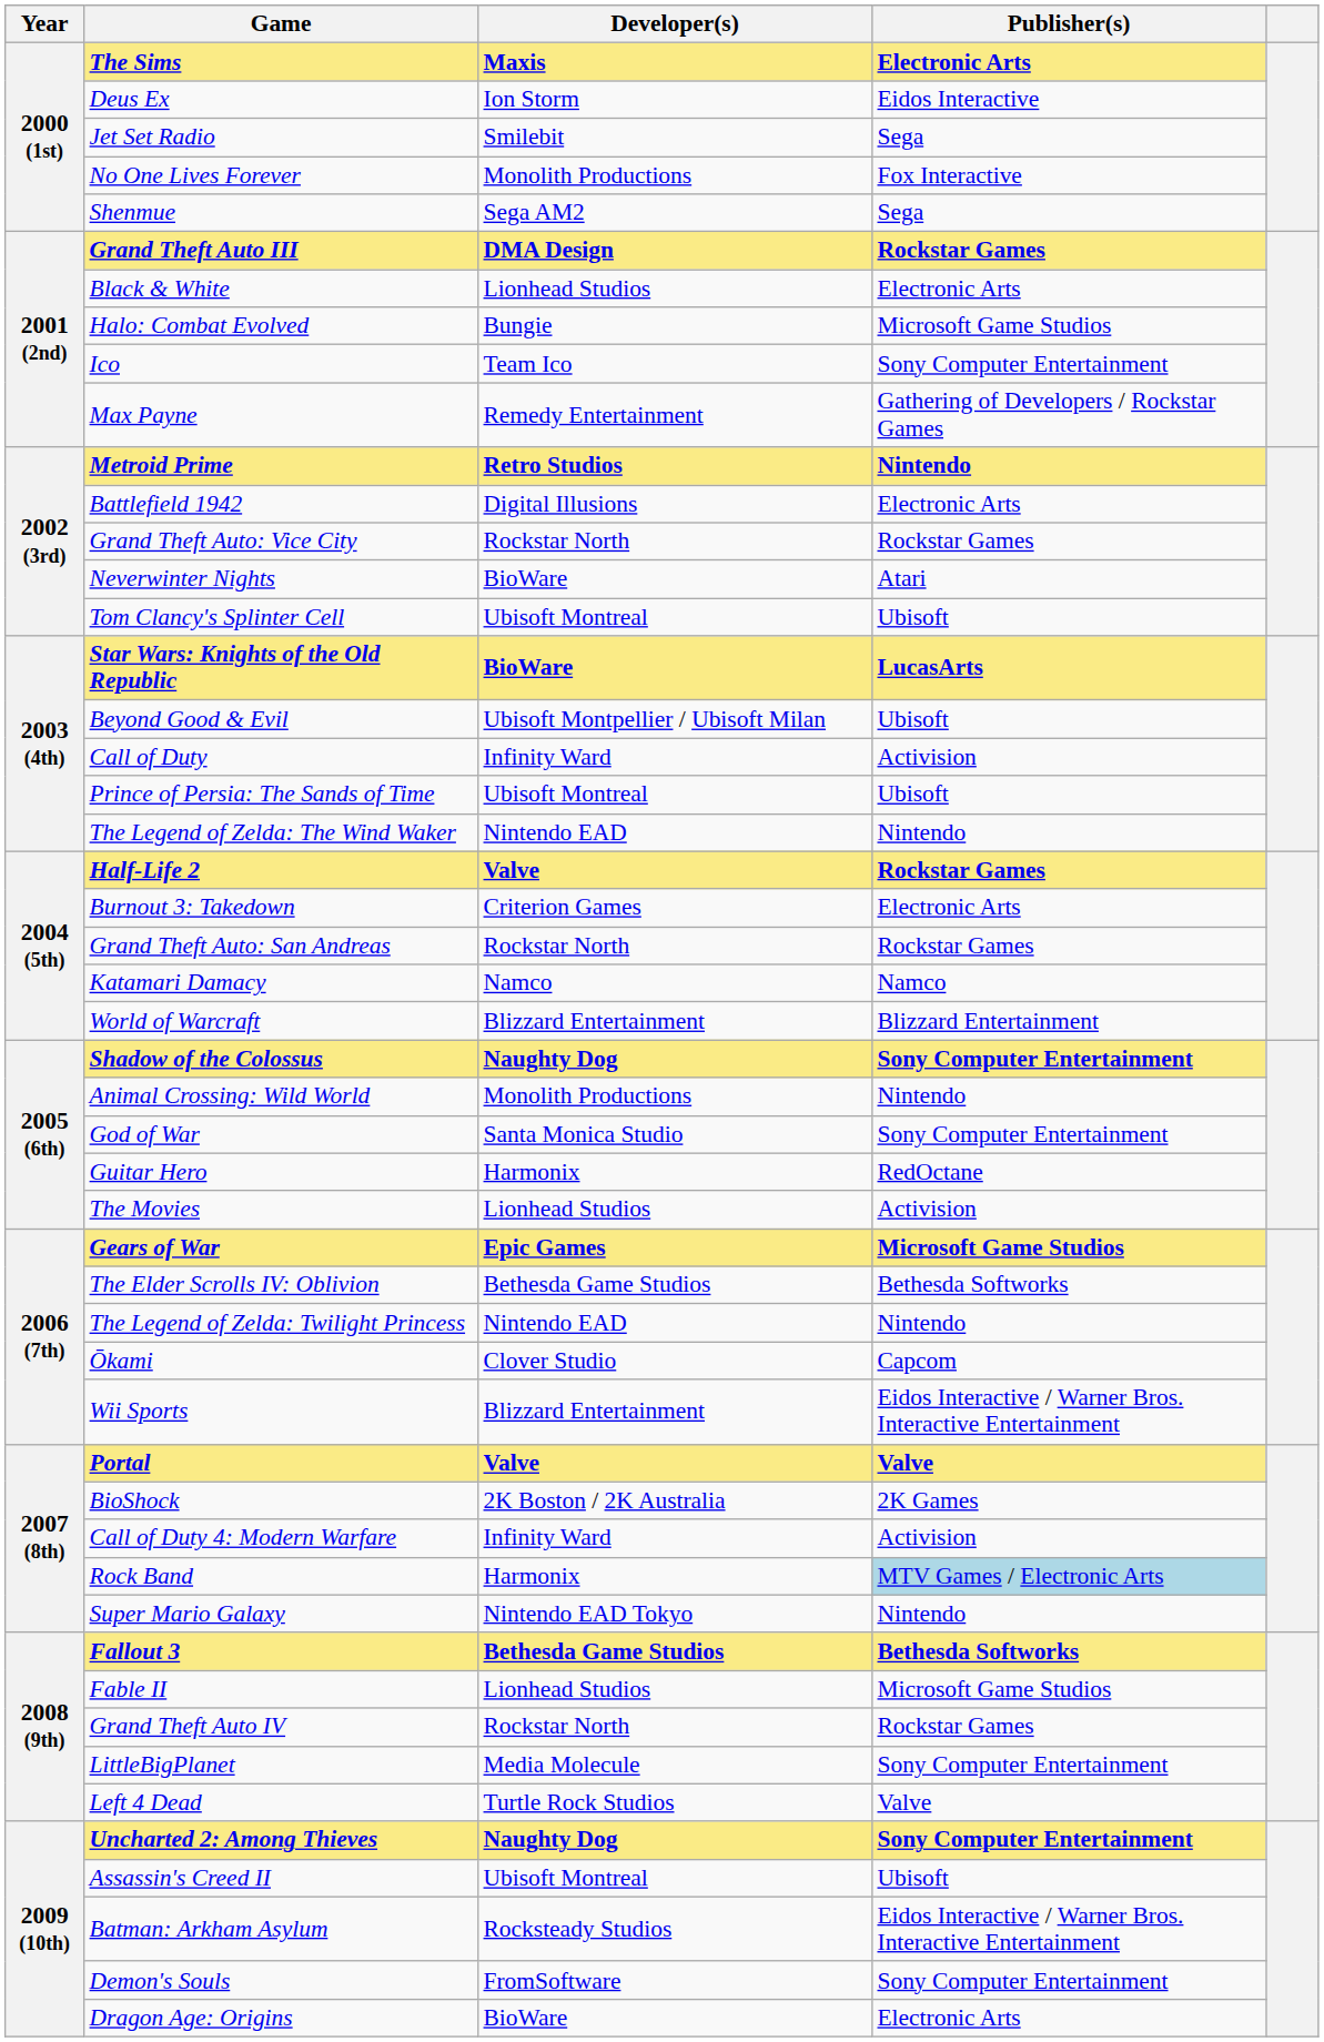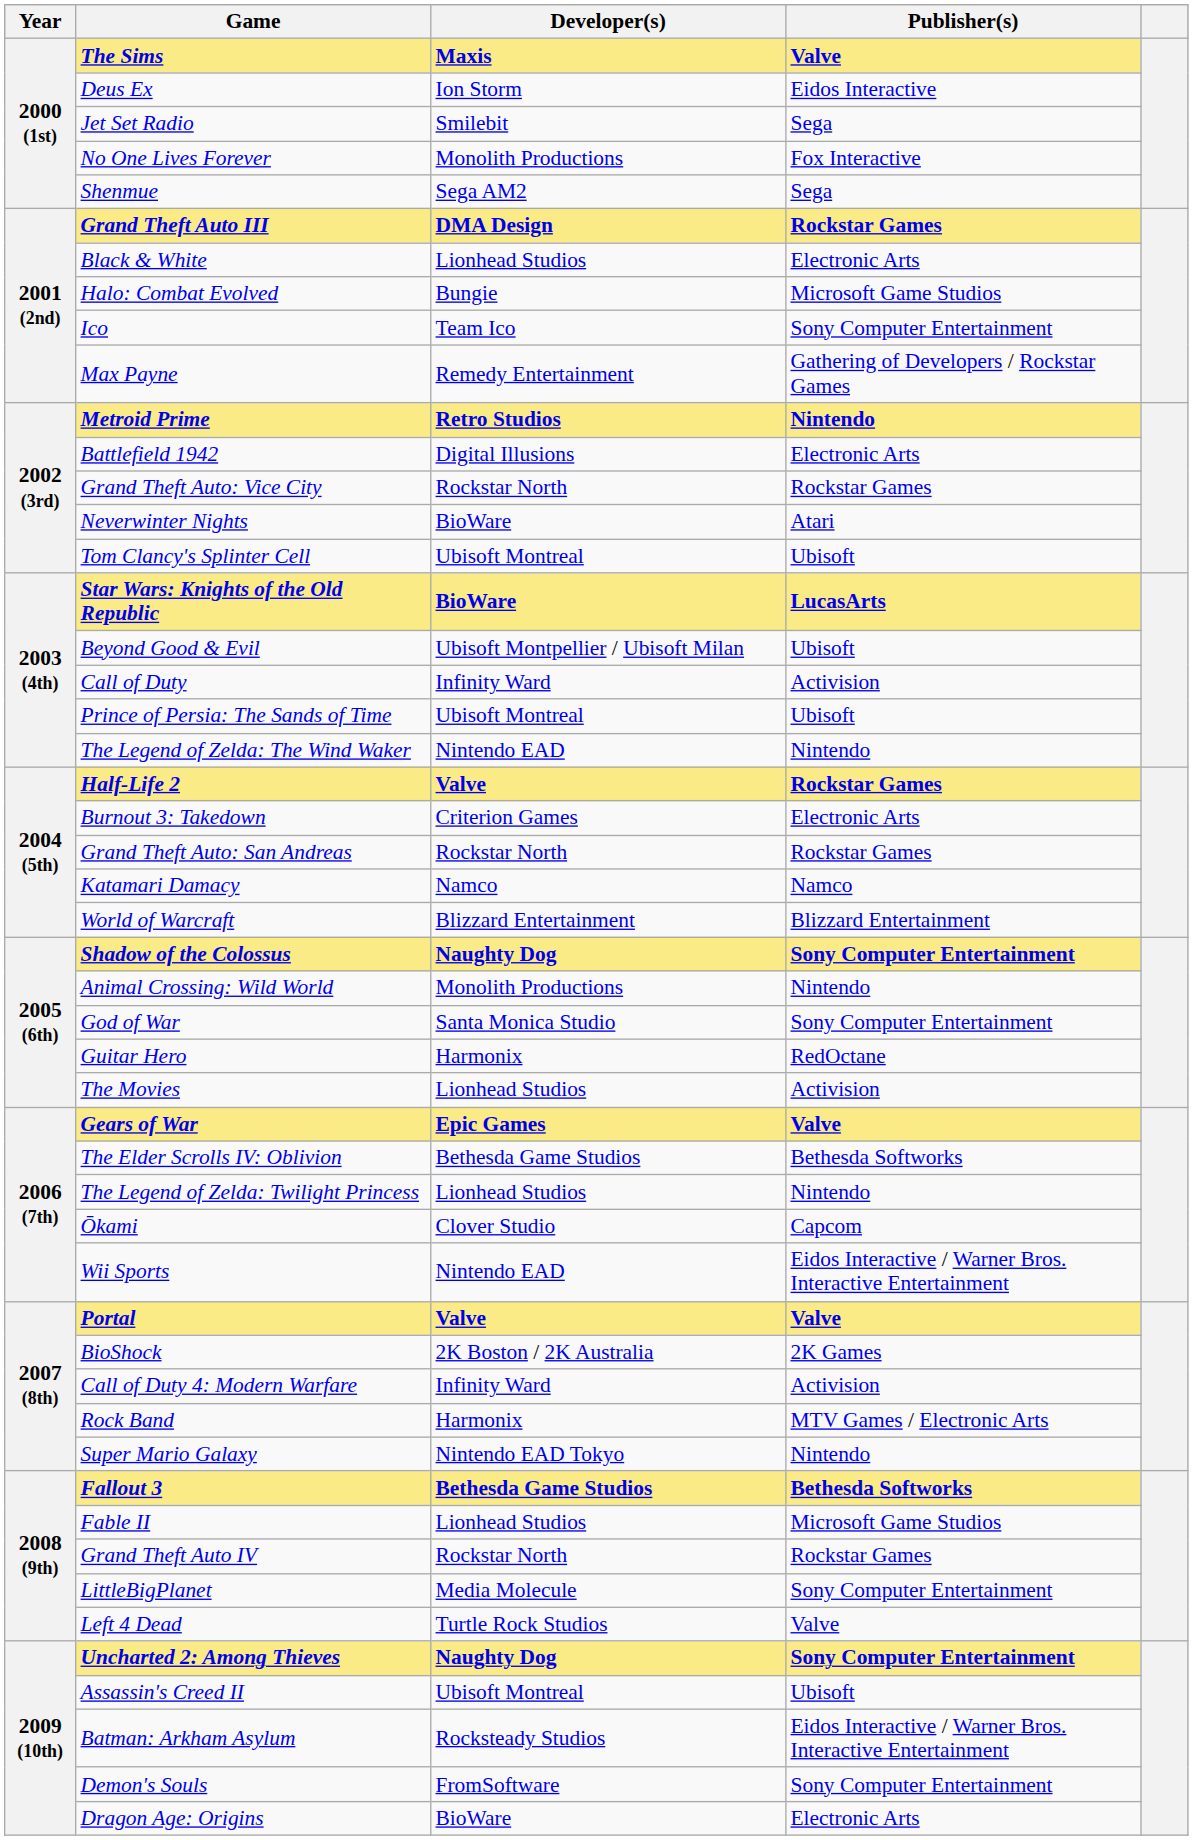The Sims | Publisher(s): Electronic Arts -> Valve
Gears of War | Publisher(s): Microsoft Game Studios -> Valve
The Legend of Zelda: Twilight Princess | Developer(s): Nintendo EAD -> Lionhead Studios
Wii Sports | Developer(s): Blizzard Entertainment -> Nintendo EAD
Rock Band | Publisher(s): lightblue background -> no background
